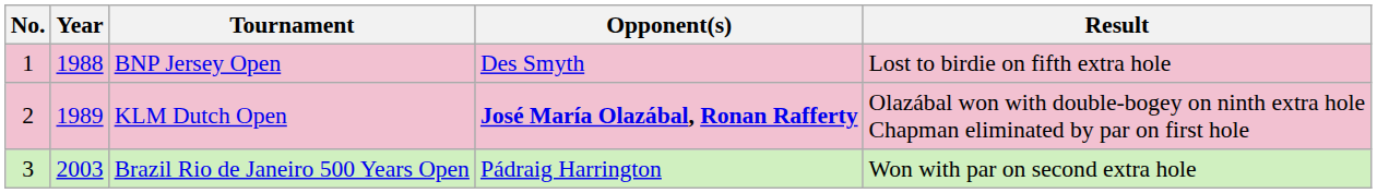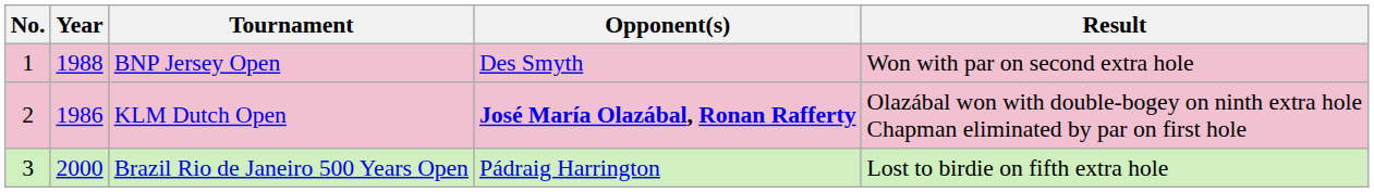BNP Jersey Open | Result: Lost to birdie on fifth extra hole -> Won with par on second extra hole
KLM Dutch Open | Year: 1989 -> 1986
Brazil Rio de Janeiro 500 Years Open | Year: 2003 -> 2000
Brazil Rio de Janeiro 500 Years Open | Result: Won with par on second extra hole -> Lost to birdie on fifth extra hole
